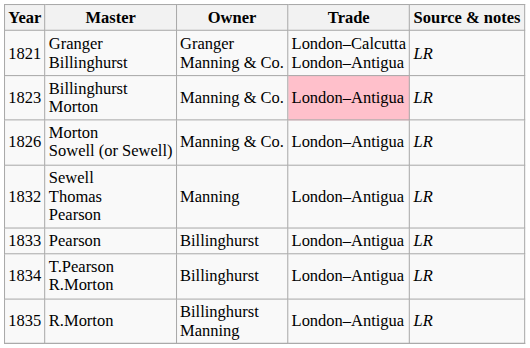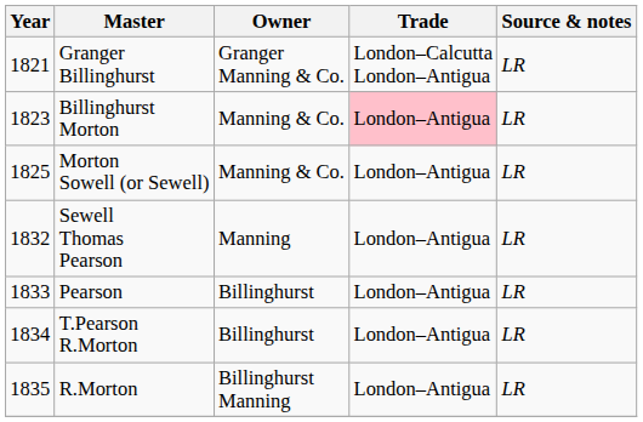Morton Sowell (or Sewell) | Year: 1826 -> 1825
